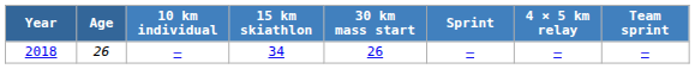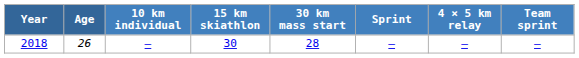2018 | 15 km skiathlon: 34 -> 30
2018 | 30 km mass start: 26 -> 28
